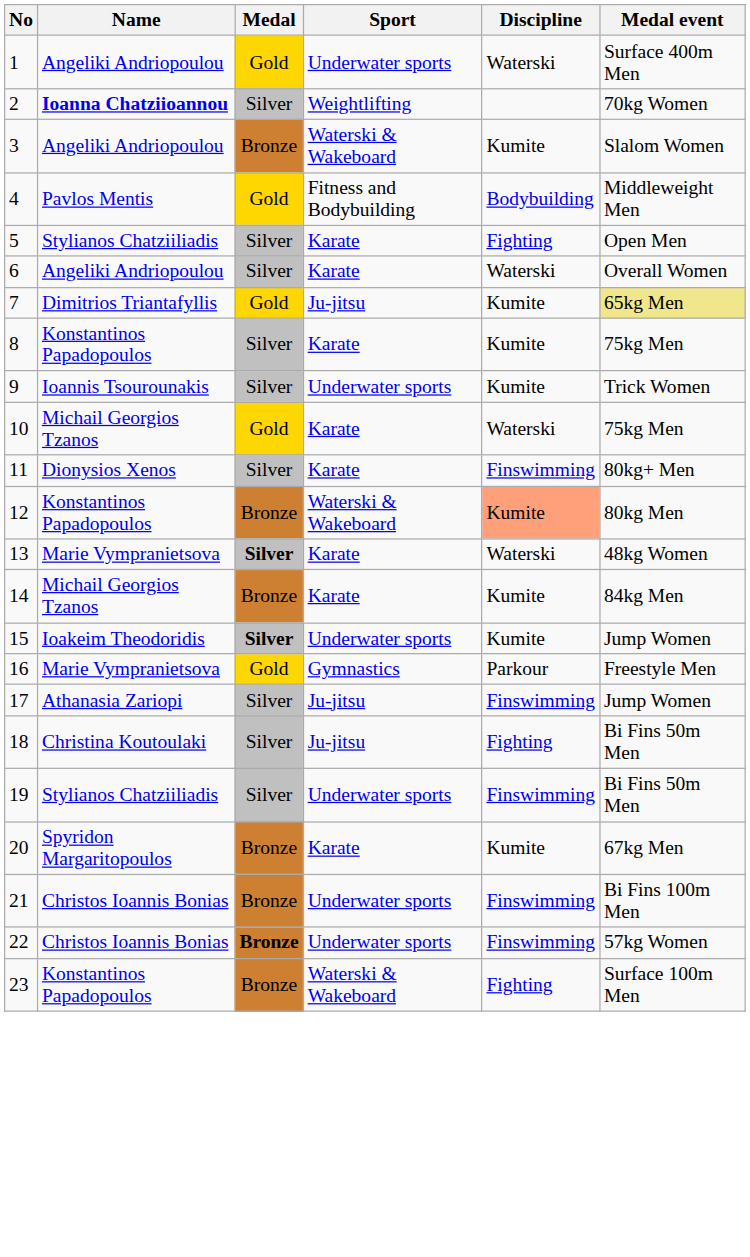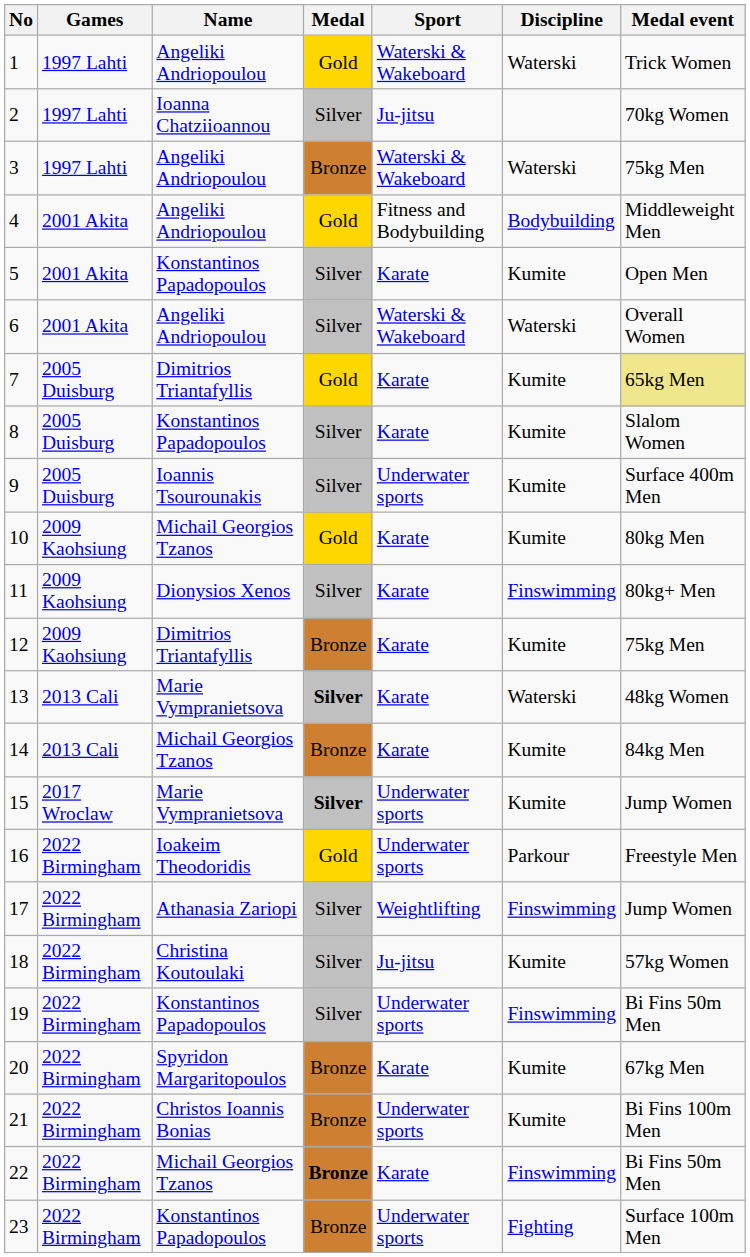+ column: Games | 1997 Lahti | 1997 Lahti | 1997 Lahti | 2001 Akita | 2001 Akita | 2001 Akita | 2005 Duisburg | 2005 Duisburg | 2005 Duisburg | 2009 Kaohsiung | 2009 Kaohsiung | 2009 Kaohsiung | 2013 Cali | 2013 Cali | 2017 Wroclaw | 2022 Birmingham | 2022 Birmingham | 2022 Birmingham | 2022 Birmingham | 2022 Birmingham | 2022 Birmingham | 2022 Birmingham | 2022 Birmingham
1 | Sport: Underwater sports -> Waterski & Wakeboard
1 | Medal event: Surface 400m Men -> Trick Women
2 | Name: bold -> normal
2 | Sport: Weightlifting -> Ju-jitsu
3 | Discipline: Kumite -> Waterski
3 | Medal event: Slalom Women -> 75kg Men
4 | Name: Pavlos Mentis -> Angeliki Andriopoulou
5 | Name: Stylianos Chatziiliadis -> Konstantinos Papadopoulos
5 | Discipline: Fighting -> Kumite
6 | Sport: Karate -> Waterski & Wakeboard
7 | Sport: Ju-jitsu -> Karate
8 | Medal event: 75kg Men -> Slalom Women
9 | Medal event: Trick Women -> Surface 400m Men
10 | Discipline: Waterski -> Kumite
10 | Medal event: 75kg Men -> 80kg Men
12 | Name: Konstantinos Papadopoulos -> Dimitrios Triantafyllis
12 | Sport: Waterski & Wakeboard -> Karate
12 | Discipline: lightsalmon background -> no background
12 | Medal event: 80kg Men -> 75kg Men
15 | Name: Ioakeim Theodoridis -> Marie Vympranietsova
16 | Name: Marie Vympranietsova -> Ioakeim Theodoridis
16 | Sport: Gymnastics -> Underwater sports
17 | Sport: Ju-jitsu -> Weightlifting
18 | Discipline: Fighting -> Kumite
18 | Medal event: Bi Fins 50m Men -> 57kg Women
19 | Name: Stylianos Chatziiliadis -> Konstantinos Papadopoulos
21 | Discipline: Finswimming -> Kumite
22 | Name: Christos Ioannis Bonias -> Michail Georgios Tzanos
22 | Sport: Underwater sports -> Karate
22 | Medal event: 57kg Women -> Bi Fins 50m Men
23 | Sport: Waterski & Wakeboard -> Underwater sports
